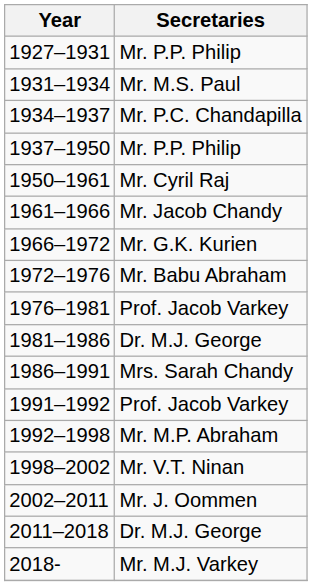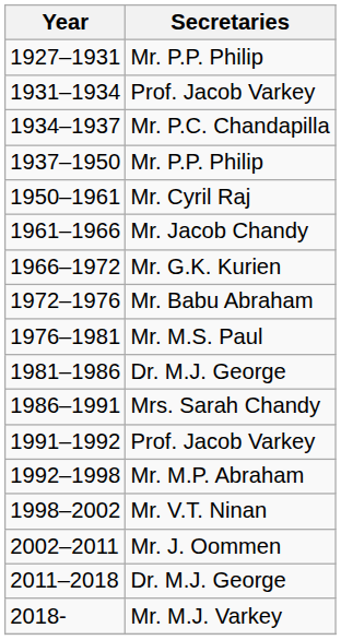1931–1934 | Secretaries: Mr. M.S. Paul -> Prof. Jacob Varkey
1976–1981 | Secretaries: Prof. Jacob Varkey -> Mr. M.S. Paul
